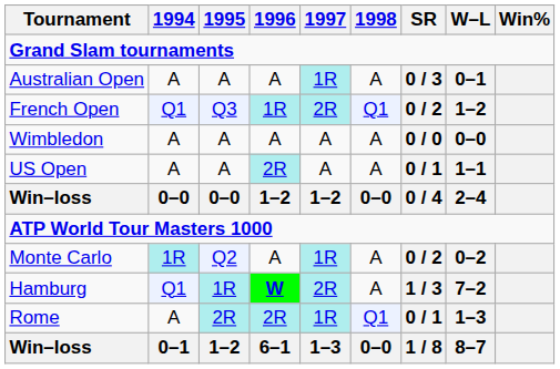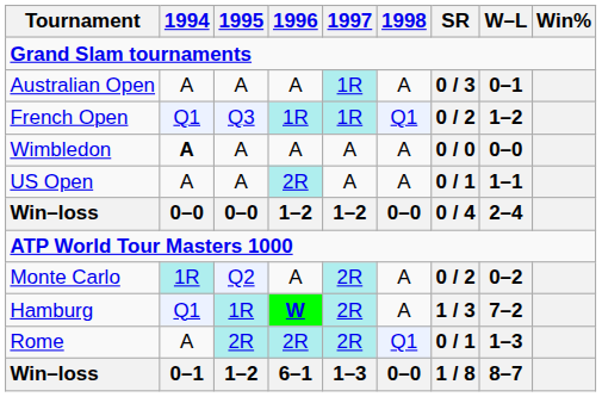French Open | 1997: 2R -> 1R
Wimbledon | 1994: normal -> bold
Monte Carlo | 1997: 1R -> 2R
Rome | 1997: 1R -> 2R
